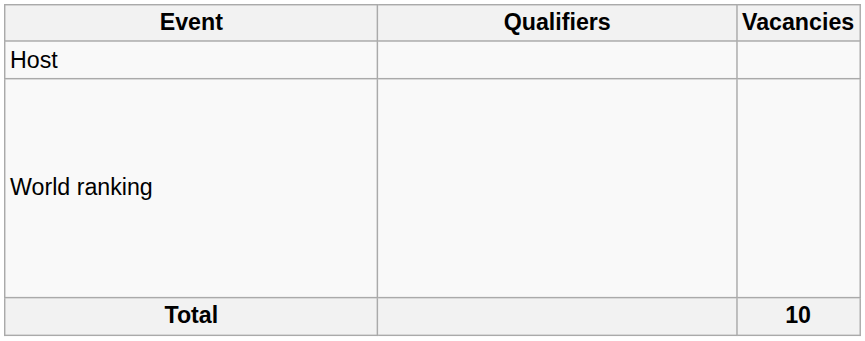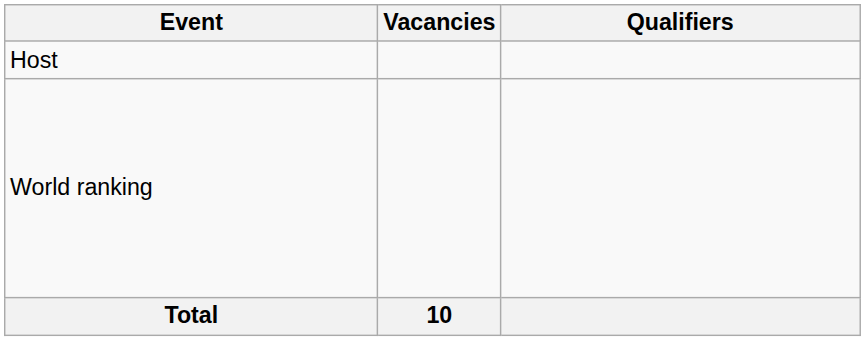columns swapped: Vacancies <-> Qualifiers
